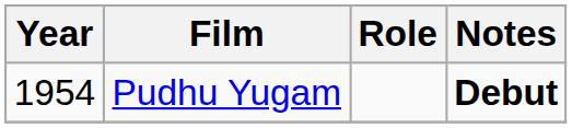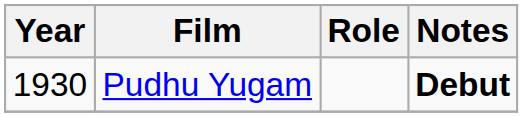Pudhu Yugam | Year: 1954 -> 1930
